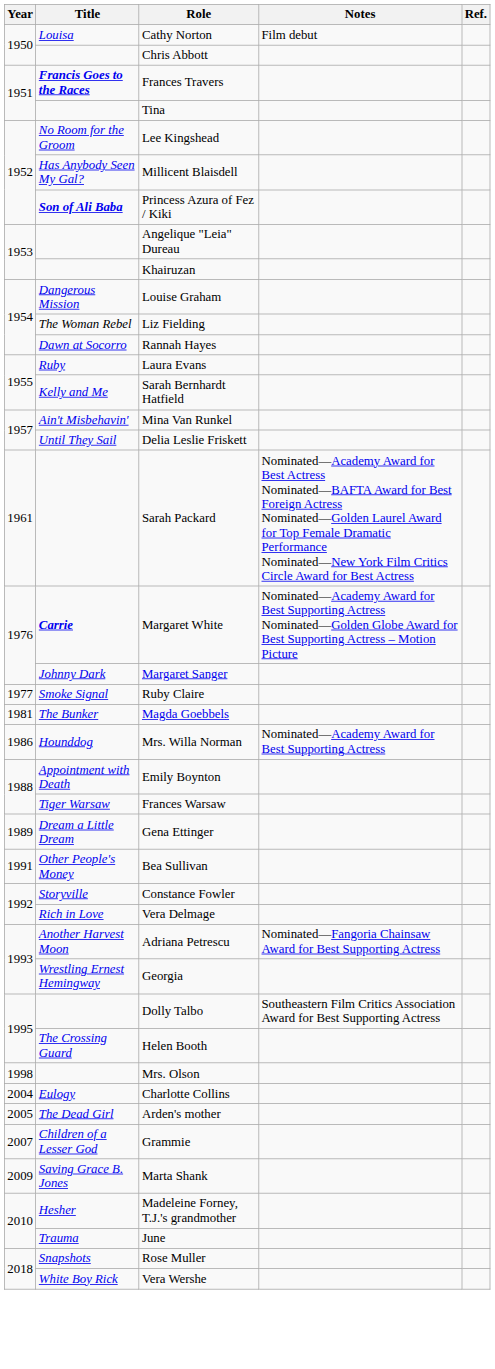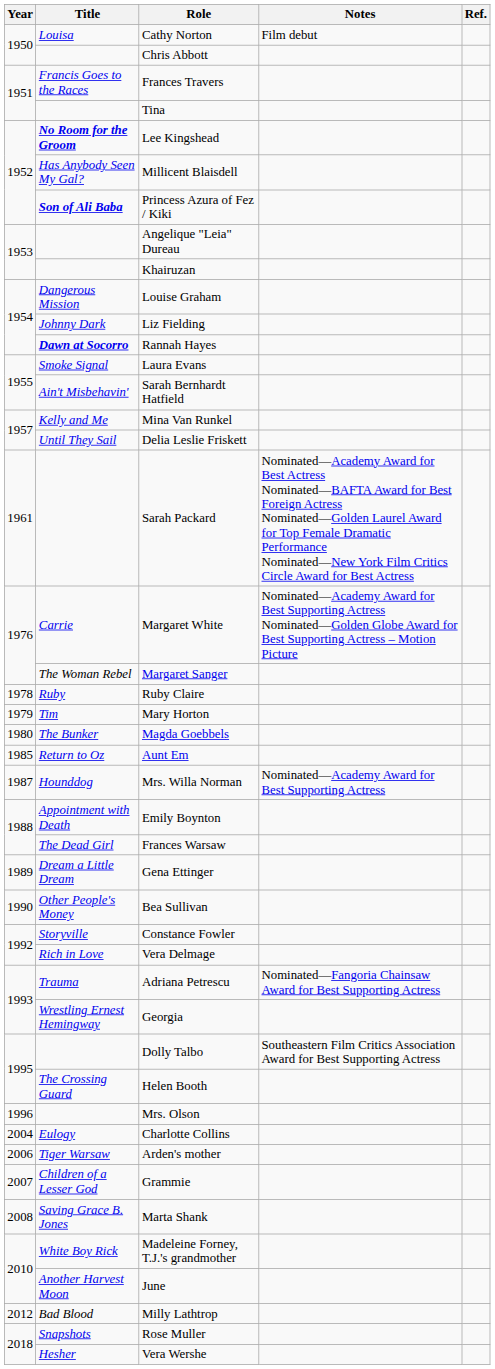Frances Travers | Title: bold -> normal
Lee Kingshead | Title: normal -> bold
Liz Fielding | Title: The Woman Rebel -> Johnny Dark
Rannah Hayes | Title: normal -> bold
Laura Evans | Title: Ruby -> Smoke Signal
Sarah Bernhardt Hatfield | Title: Kelly and Me -> Ain't Misbehavin'
Mina Van Runkel | Title: Ain't Misbehavin' -> Kelly and Me
Margaret White | Title: bold -> normal
Margaret Sanger | Title: Johnny Dark -> The Woman Rebel
Ruby Claire | Year: 1977 -> 1978
Ruby Claire | Title: Smoke Signal -> Ruby
+ row: 1979 | Tim | Mary Horton
Magda Goebbels | Year: 1981 -> 1980
+ row: 1985 | Return to Oz | Aunt Em
Mrs. Willa Norman | Year: 1986 -> 1987
Frances Warsaw | Title: Tiger Warsaw -> The Dead Girl
Bea Sullivan | Year: 1991 -> 1990
Adriana Petrescu | Title: Another Harvest Moon -> Trauma
Mrs. Olson | Year: 1998 -> 1996
Arden's mother | Year: 2005 -> 2006
Arden's mother | Title: The Dead Girl -> Tiger Warsaw
Marta Shank | Year: 2009 -> 2008
Madeleine Forney, T.J.'s grandmother | Title: Hesher -> White Boy Rick
June | Title: Trauma -> Another Harvest Moon
+ row: 2012 | Bad Blood | Milly Lathtrop
Vera Wershe | Title: White Boy Rick -> Hesher
